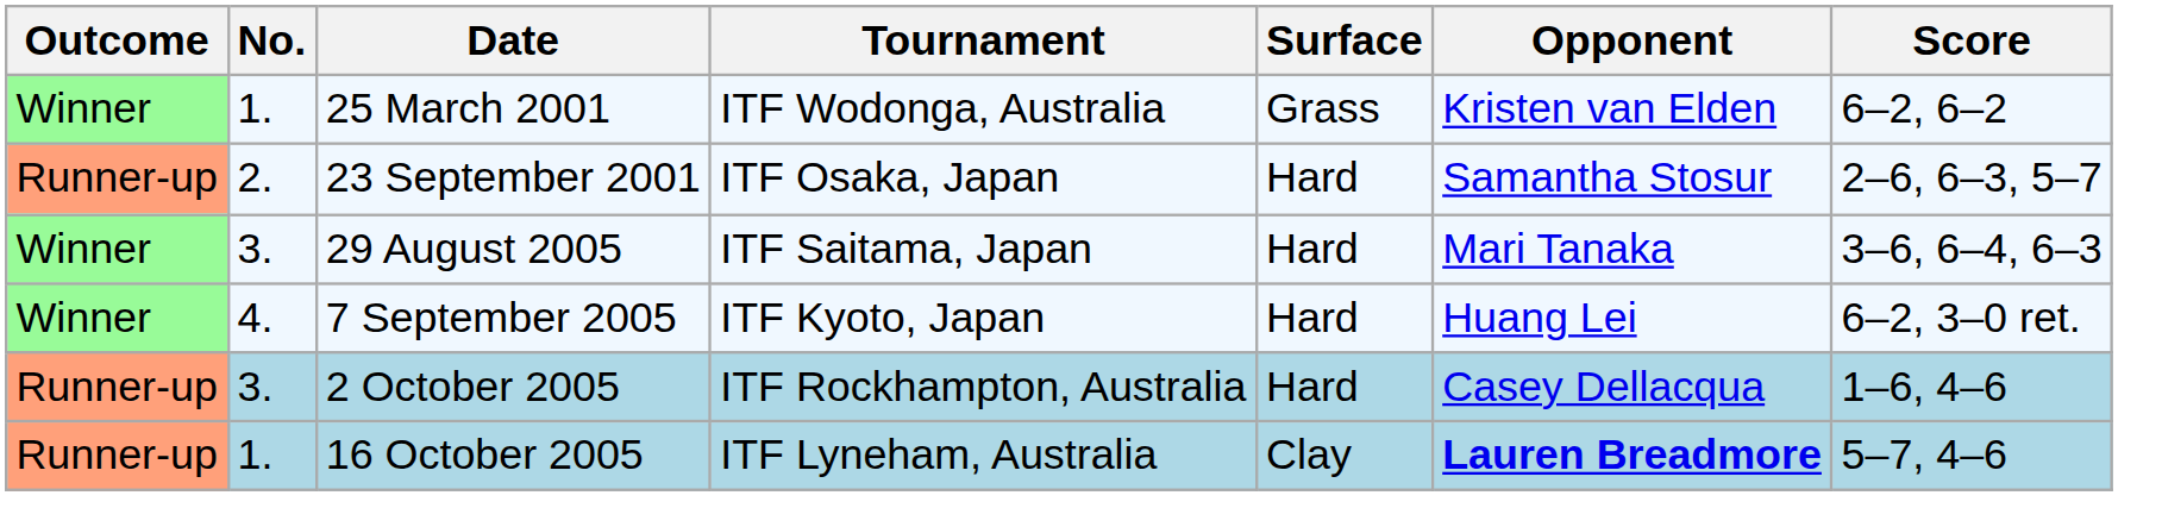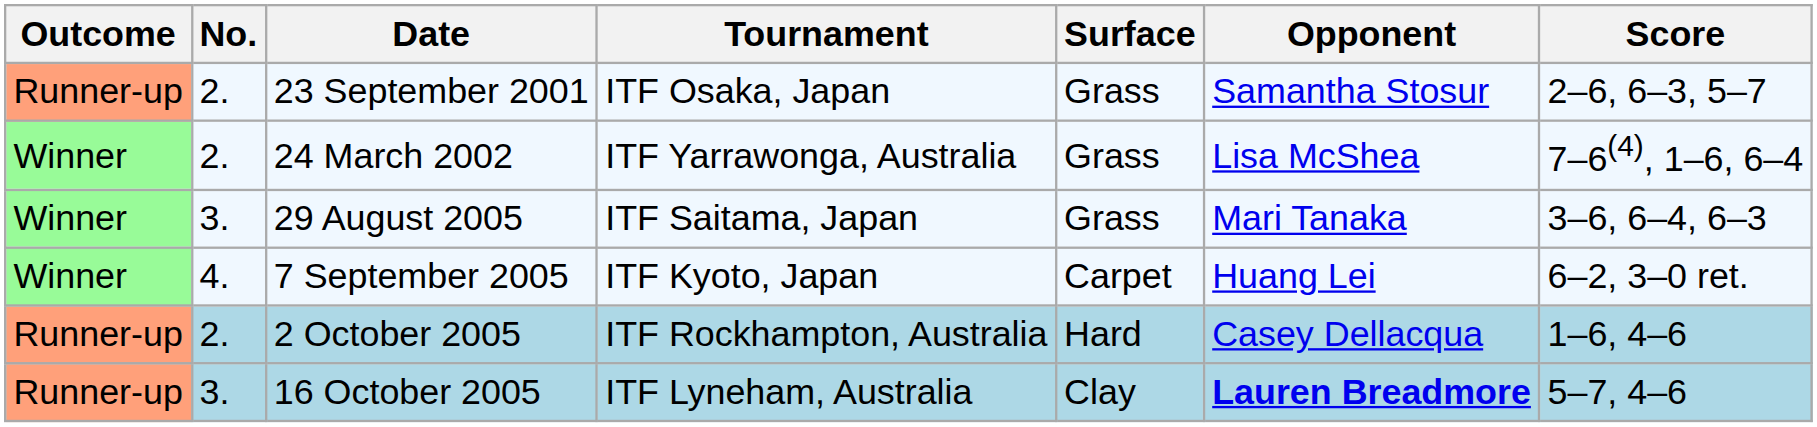- row: Winner | 1. | 25 March 2001 | ITF Wodonga, Australia | Grass | Kristen van Elden | 6–2, 6–2
23 September 2001 | Surface: Hard -> Grass
+ row: Winner | 2. | 24 March 2002 | ITF Yarrawonga, Australia | Grass | Lisa McShea | 7–6(4), 1–6, 6–4
29 August 2005 | Surface: Hard -> Grass
7 September 2005 | Surface: Hard -> Carpet
2 October 2005 | No.: 3. -> 2.
16 October 2005 | No.: 1. -> 3.
